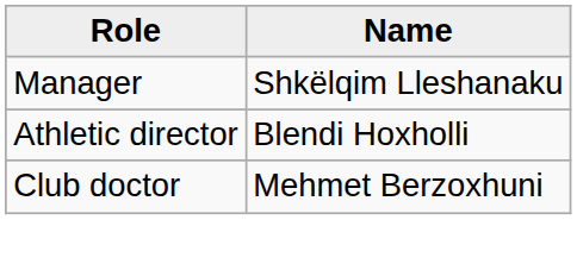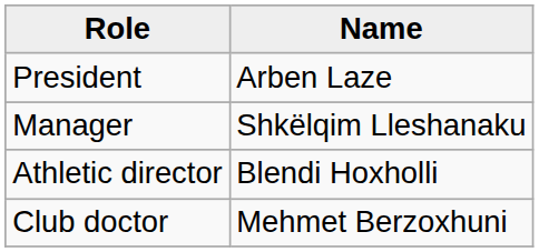+ row: President | Arben Laze
